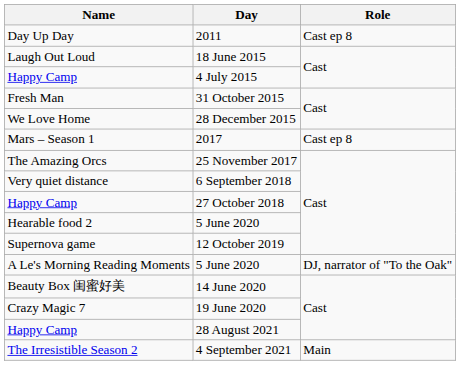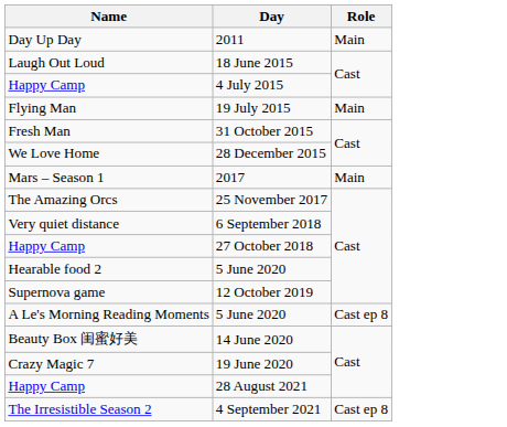2011 | Role: Cast ep 8 -> Main
+ row: Flying Man | 19 July 2015 | Main
2017 | Role: Cast ep 8 -> Main
A Le's Morning Reading Moments / 5 June 2020 | Role: DJ, narrator of "To the Oak" -> Cast ep 8
4 September 2021 | Role: Main -> Cast ep 8
